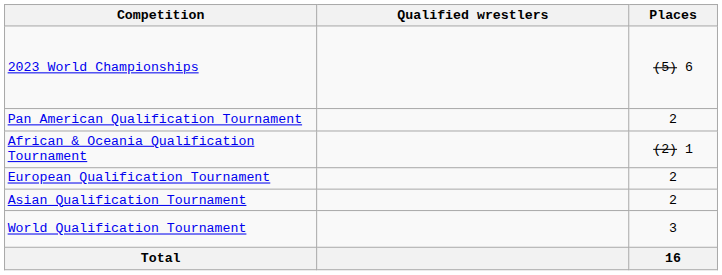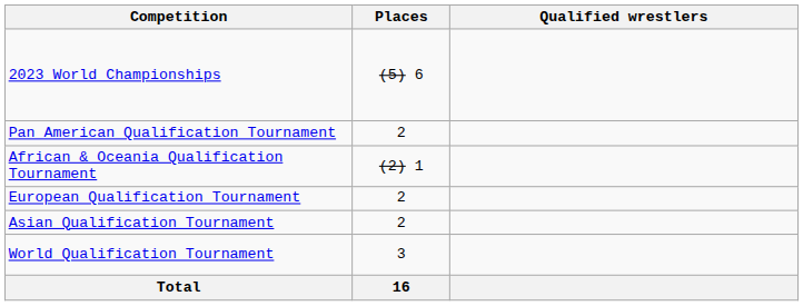columns swapped: Places <-> Qualified wrestlers
